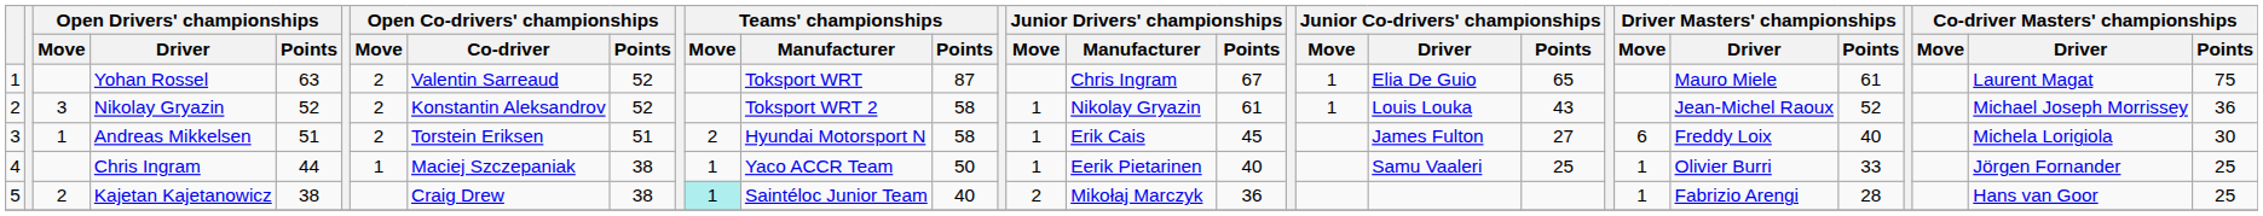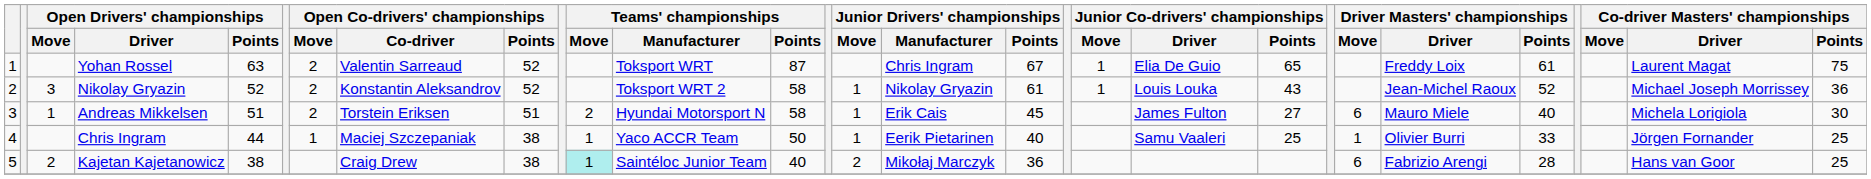Yohan Rossel | Driver Masters' championships / Driver: Mauro Miele -> Freddy Loix
Andreas Mikkelsen | Driver Masters' championships / Driver: Freddy Loix -> Mauro Miele
Kajetan Kajetanowicz | Driver Masters' championships / Move: 1 -> 6
